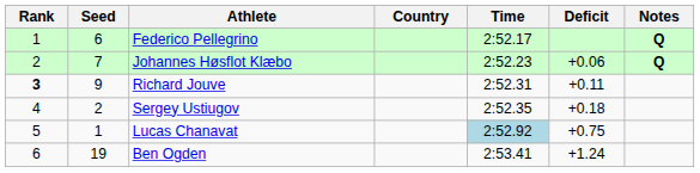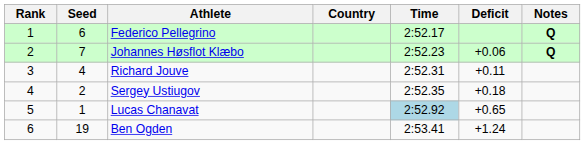Richard Jouve | Rank: bold -> normal
Richard Jouve | Seed: 9 -> 4
Lucas Chanavat | Deficit: +0.75 -> +0.65
